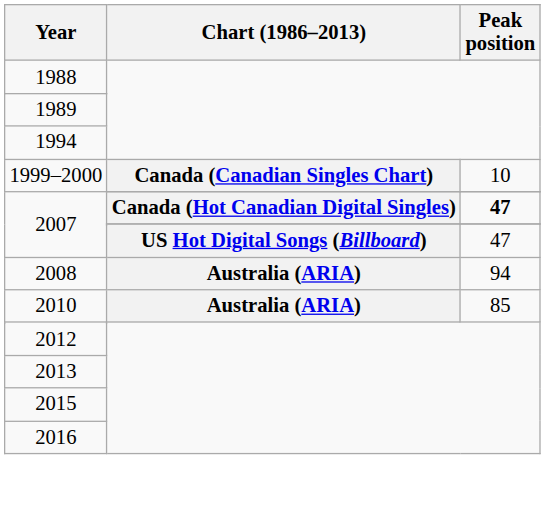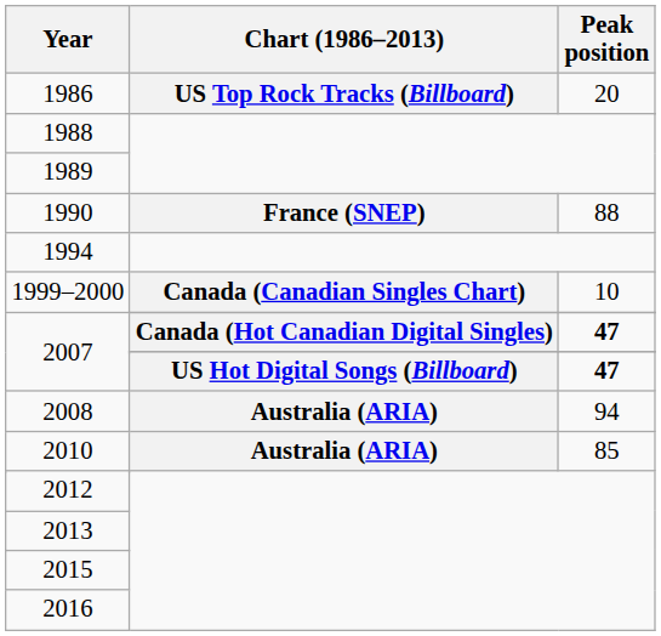+ row: 1986 | US Top Rock Tracks (Billboard) | 20
+ row: 1990 | France (SNEP) | 88
2007 / US Hot Digital Songs (Billboard) | Peak position: normal -> bold
